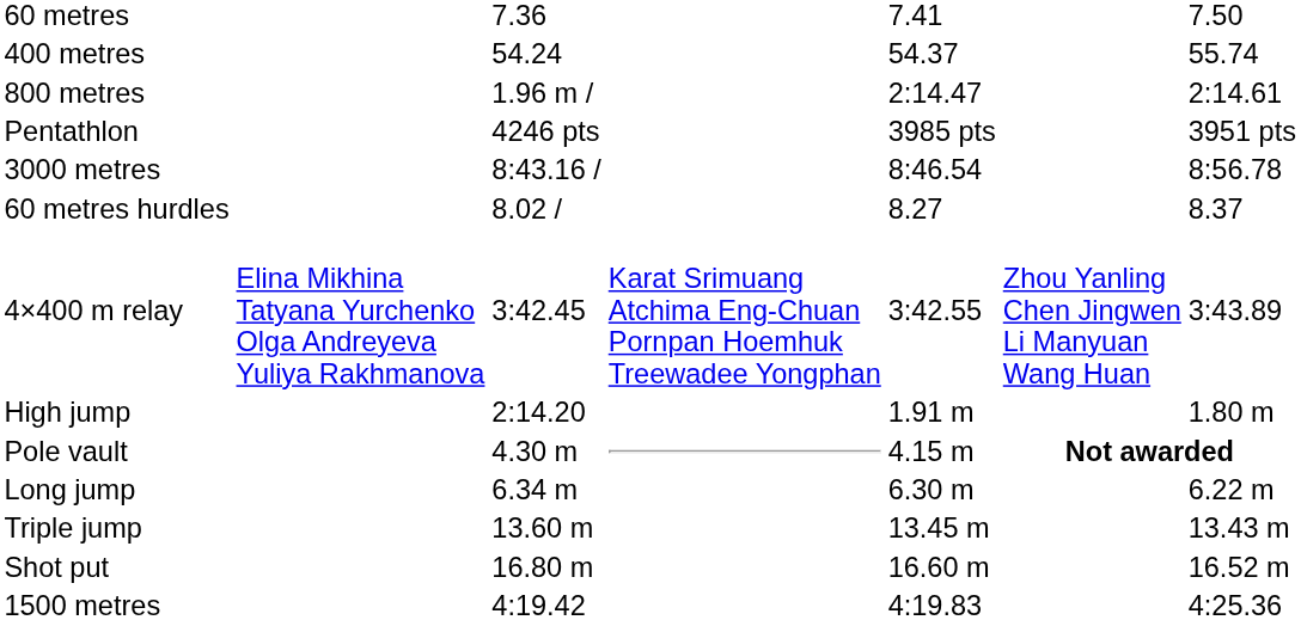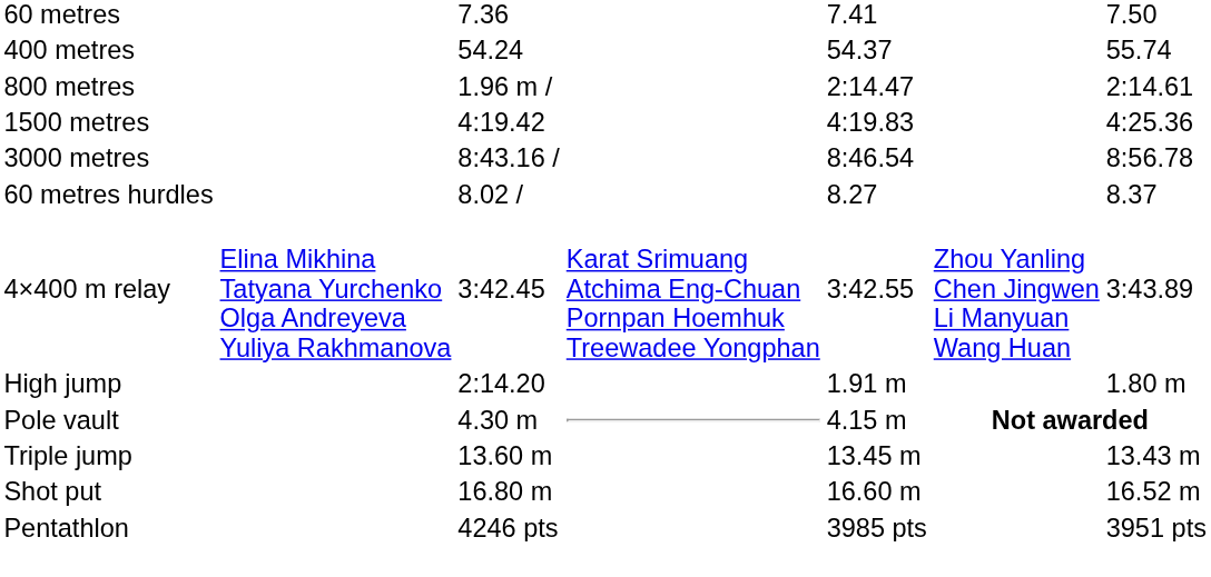rows swapped: 1500 metres <-> Pentathlon
- row: Long jump | 6.34 m | 6.30 m | 6.22 m
